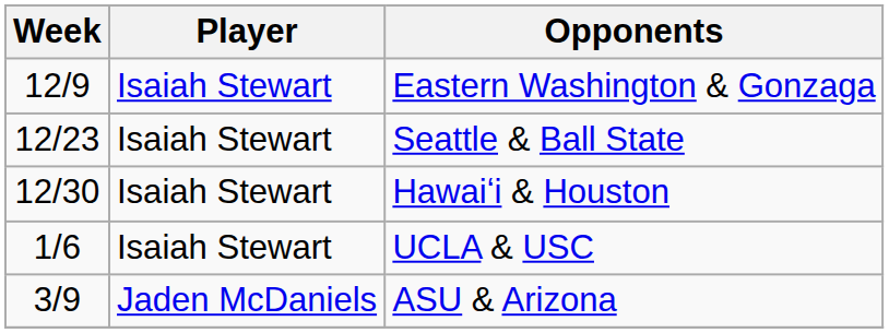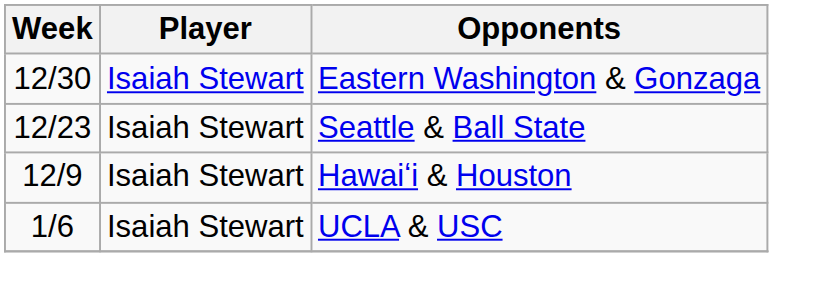Eastern Washington & Gonzaga | Week: 12/9 -> 12/30
Hawaiʻi & Houston | Week: 12/30 -> 12/9
- row: 3/9 | Jaden McDaniels | ASU & Arizona
